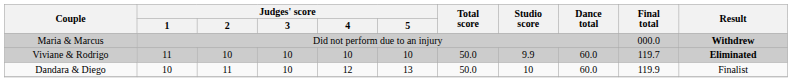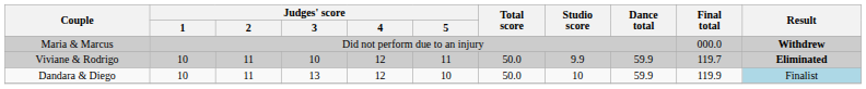Viviane & Rodrigo | Judges' score / 1: 11 -> 10
Viviane & Rodrigo | Judges' score / 2: 10 -> 11
Viviane & Rodrigo | Judges' score / 4: 10 -> 12
Viviane & Rodrigo | Judges' score / 5: 10 -> 11
Viviane & Rodrigo | Dance total: 60.0 -> 59.9
Dandara & Diego | Judges' score / 3: 10 -> 13
Dandara & Diego | Judges' score / 5: 13 -> 10
Dandara & Diego | Dance total: 60.0 -> 59.9
Dandara & Diego | Result: no background -> lightblue background
